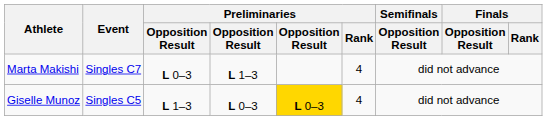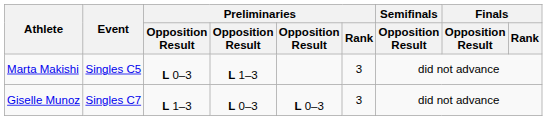Marta Makishi | Event: Singles C7 -> Singles C5
Marta Makishi | Preliminaries / Rank: 4 -> 3
Giselle Munoz | Event: Singles C5 -> Singles C7
Giselle Munoz | column 5: gold background -> no background
Giselle Munoz | Preliminaries / Rank: 4 -> 3
